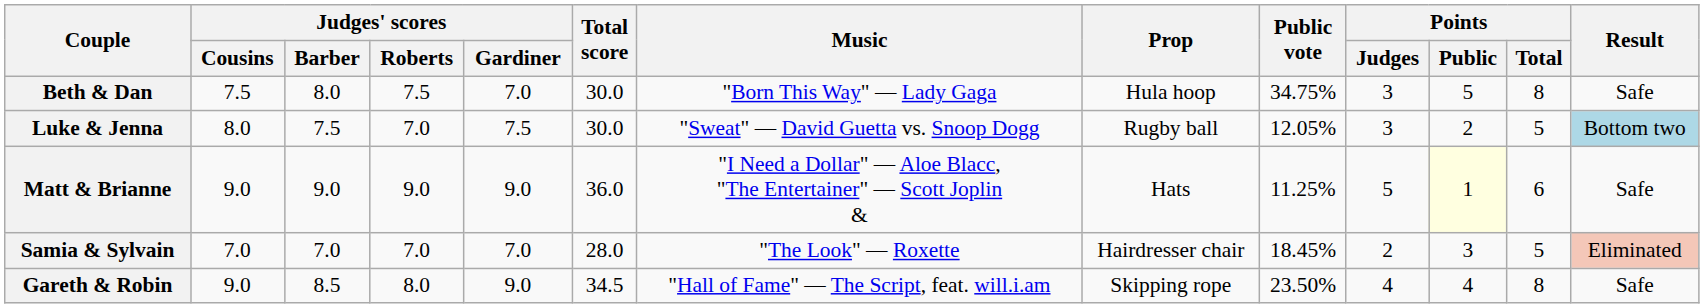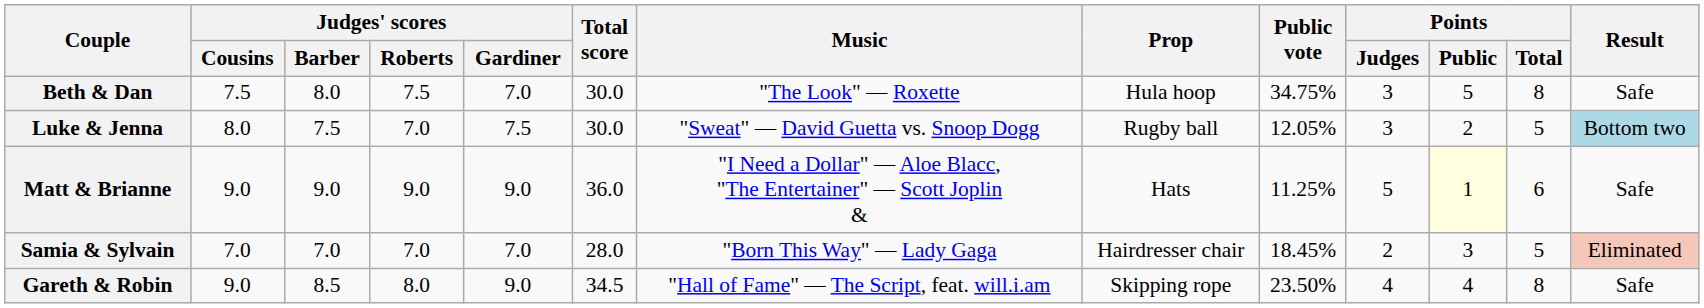Beth & Dan | Music: "Born This Way" — Lady Gaga -> "The Look" — Roxette
Samia & Sylvain | Music: "The Look" — Roxette -> "Born This Way" — Lady Gaga
